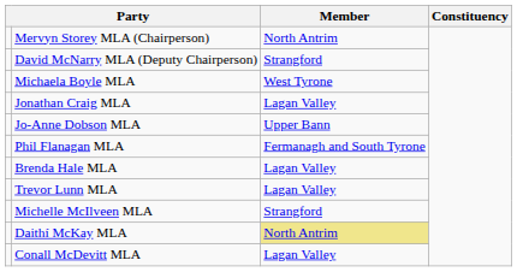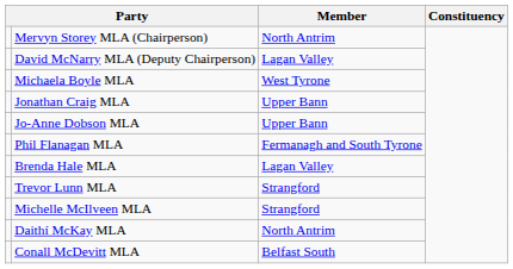David McNarry MLA (Deputy Chairperson) | Member: Strangford -> Lagan Valley
Jonathan Craig MLA | Member: Lagan Valley -> Upper Bann
Trevor Lunn MLA | Member: Lagan Valley -> Strangford
Daithí McKay MLA | Member: khaki background -> no background
Conall McDevitt MLA | Member: Lagan Valley -> Belfast South
